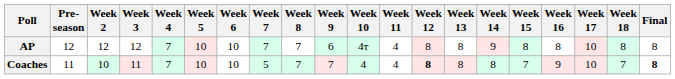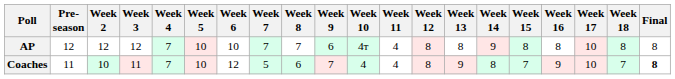Coaches | Week 6: 10 -> 12
Coaches | Week 8: 7 -> 6
Coaches | Week 12: bold -> normal
Coaches | Week 13: 8 -> 9
